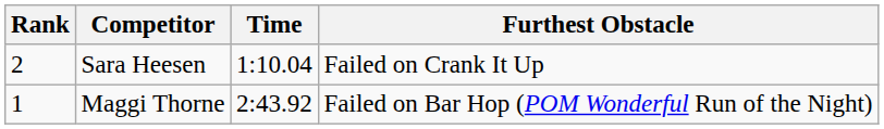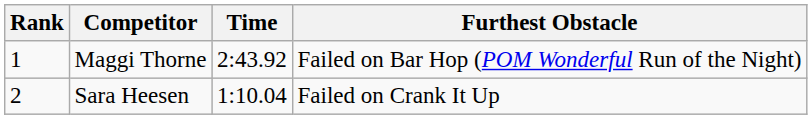rows swapped: Maggi Thorne <-> Sara Heesen
